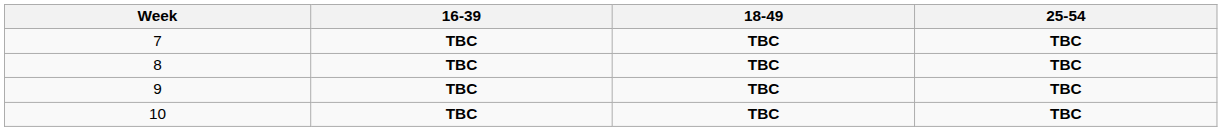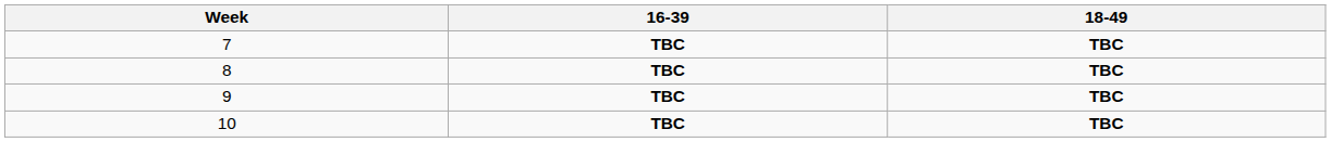- column: 25-54 | TBC | TBC | TBC | TBC
